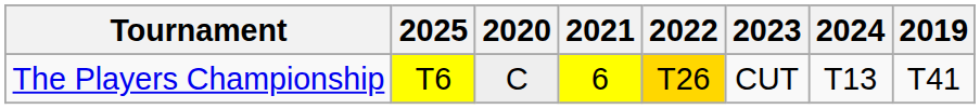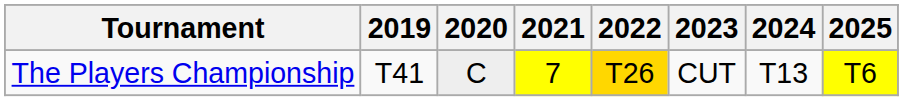columns swapped: 2019 <-> 2025
The Players Championship | 2021: 6 -> 7
